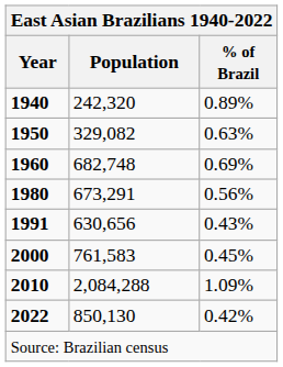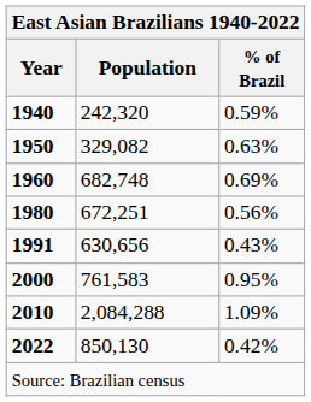1940 | % of Brazil: 0.89% -> 0.59%
1980 | Population: 673,291 -> 672,251
2000 | % of Brazil: 0.45% -> 0.95%
